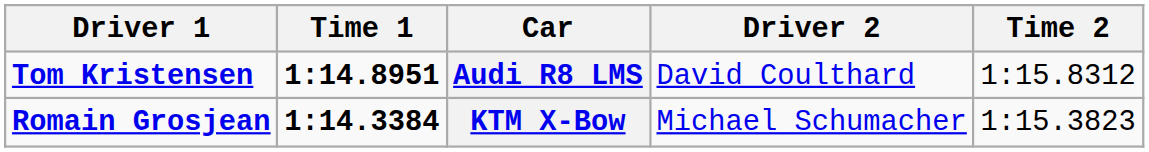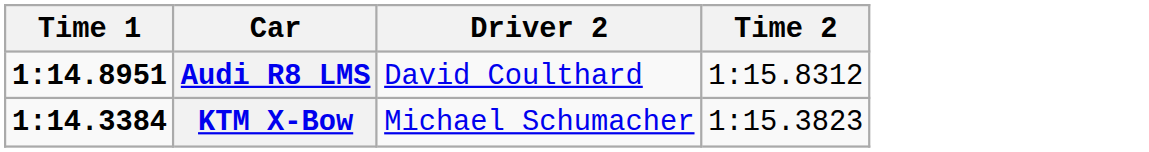- column: Driver 1 | Tom Kristensen | Romain Grosjean
